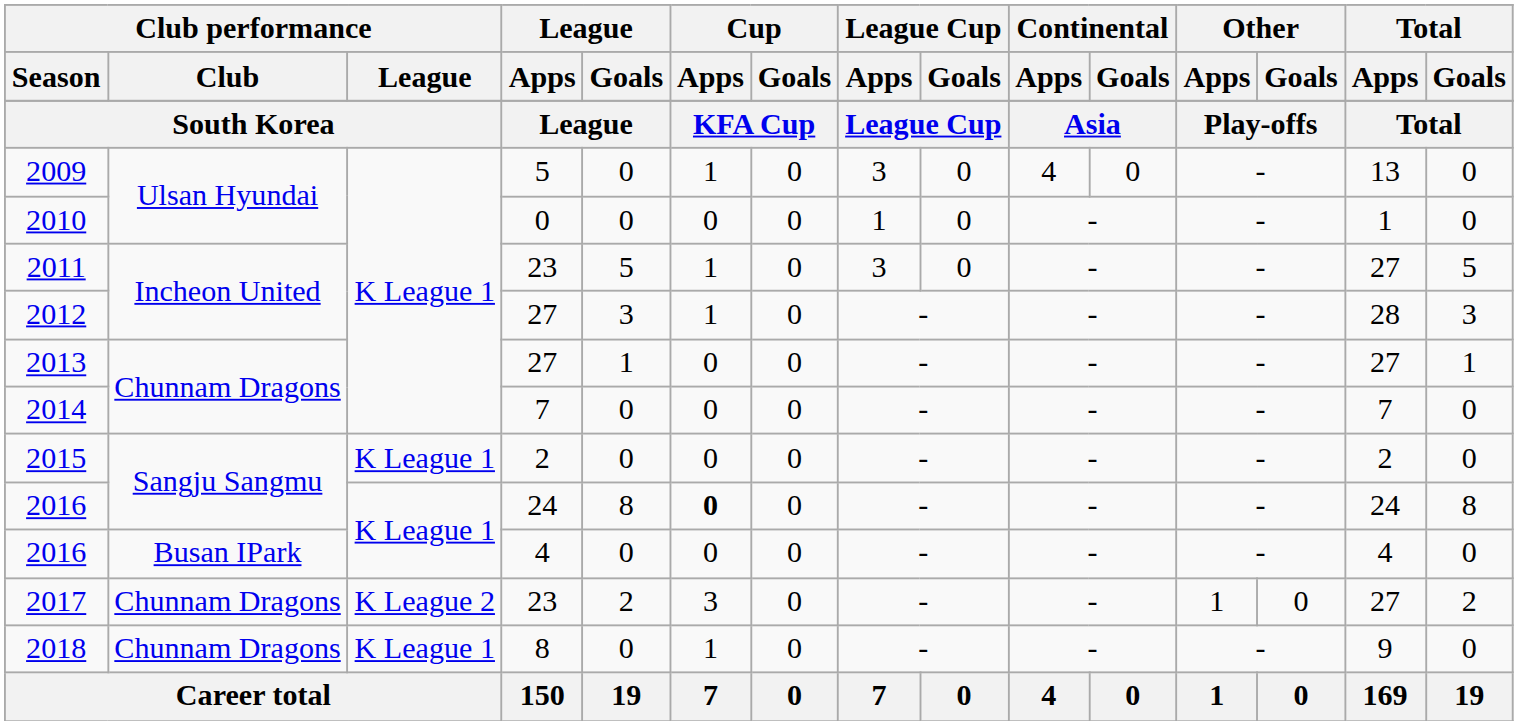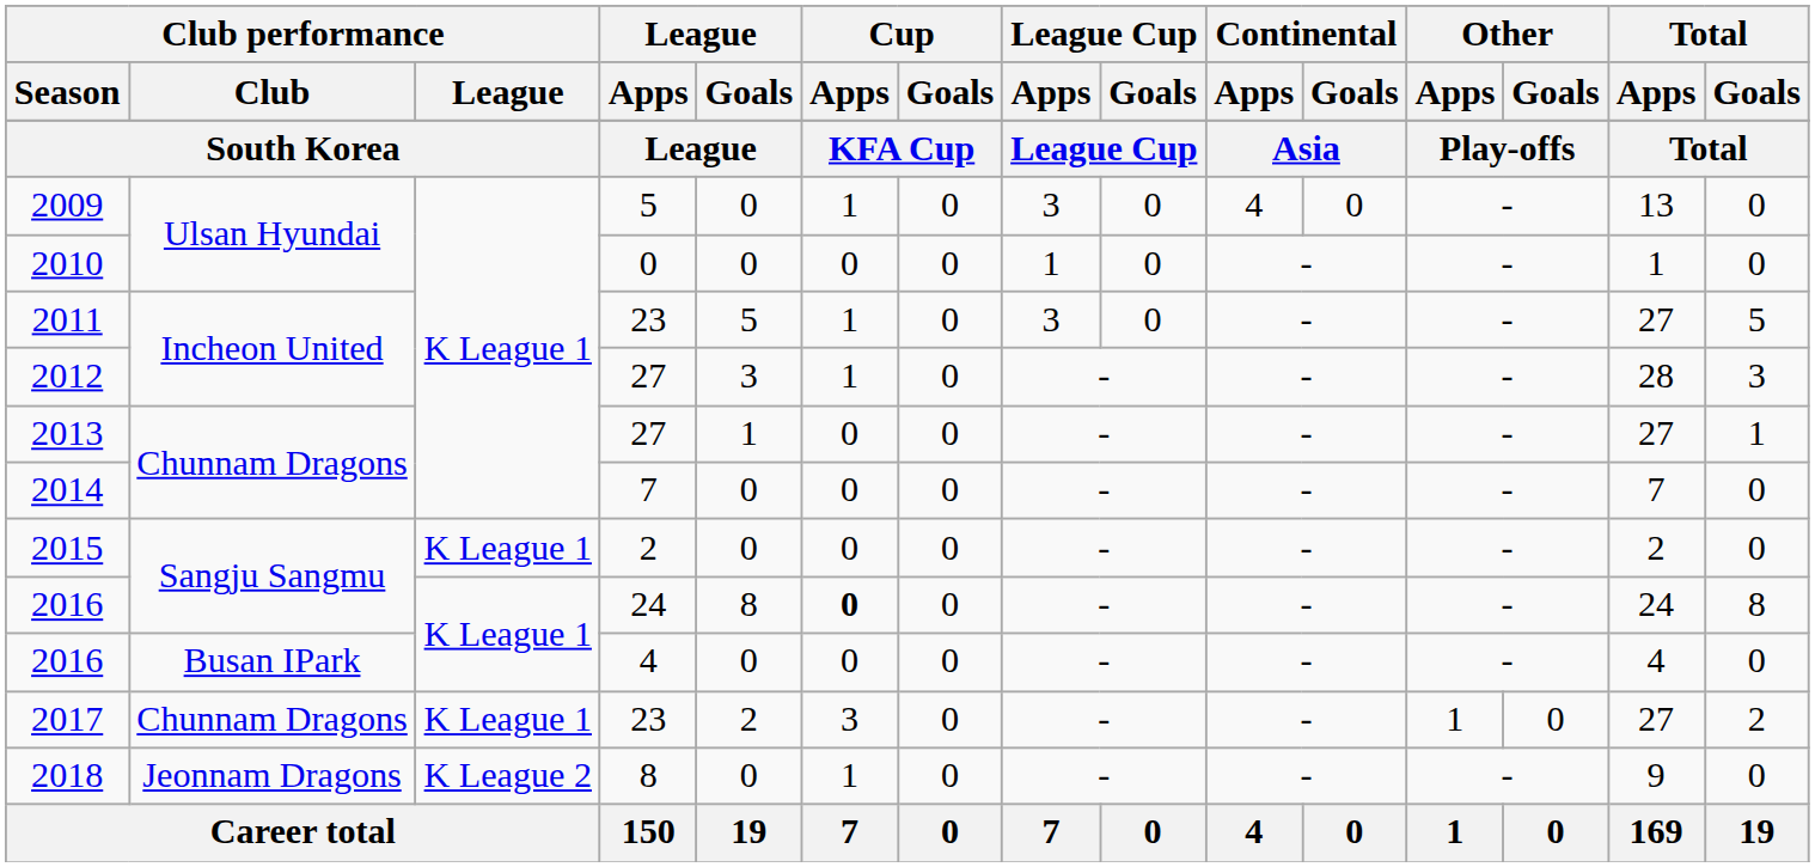2017 | Club performance / League: K League 2 -> K League 1
2018 | Club performance / Club: Chunnam Dragons -> Jeonnam Dragons
2018 | Club performance / League: K League 1 -> K League 2
